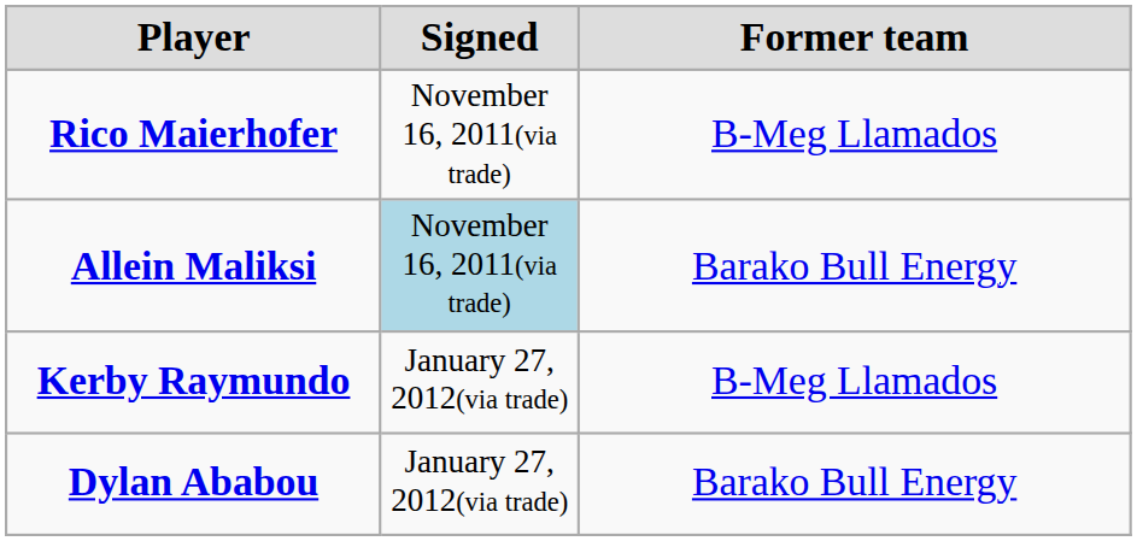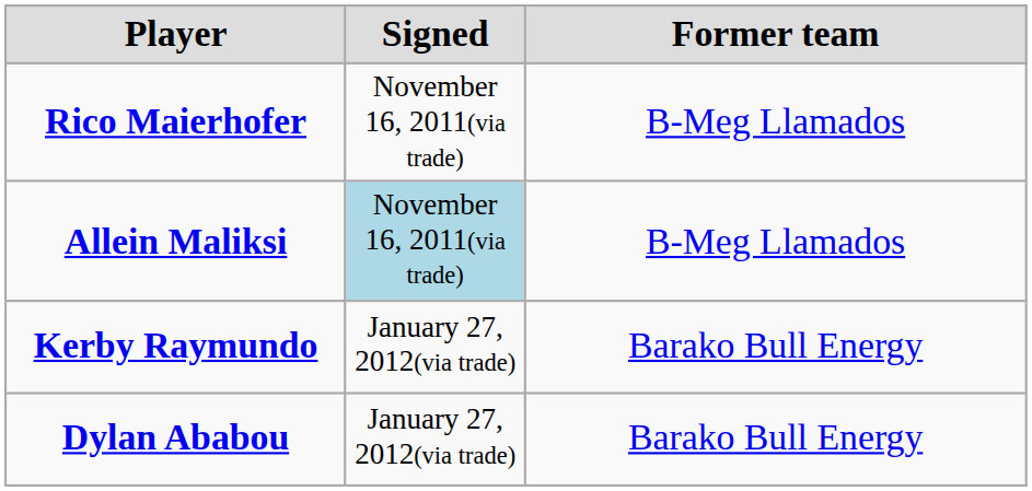Allein Maliksi | Former team: Barako Bull Energy -> B-Meg Llamados
Kerby Raymundo | Former team: B-Meg Llamados -> Barako Bull Energy
